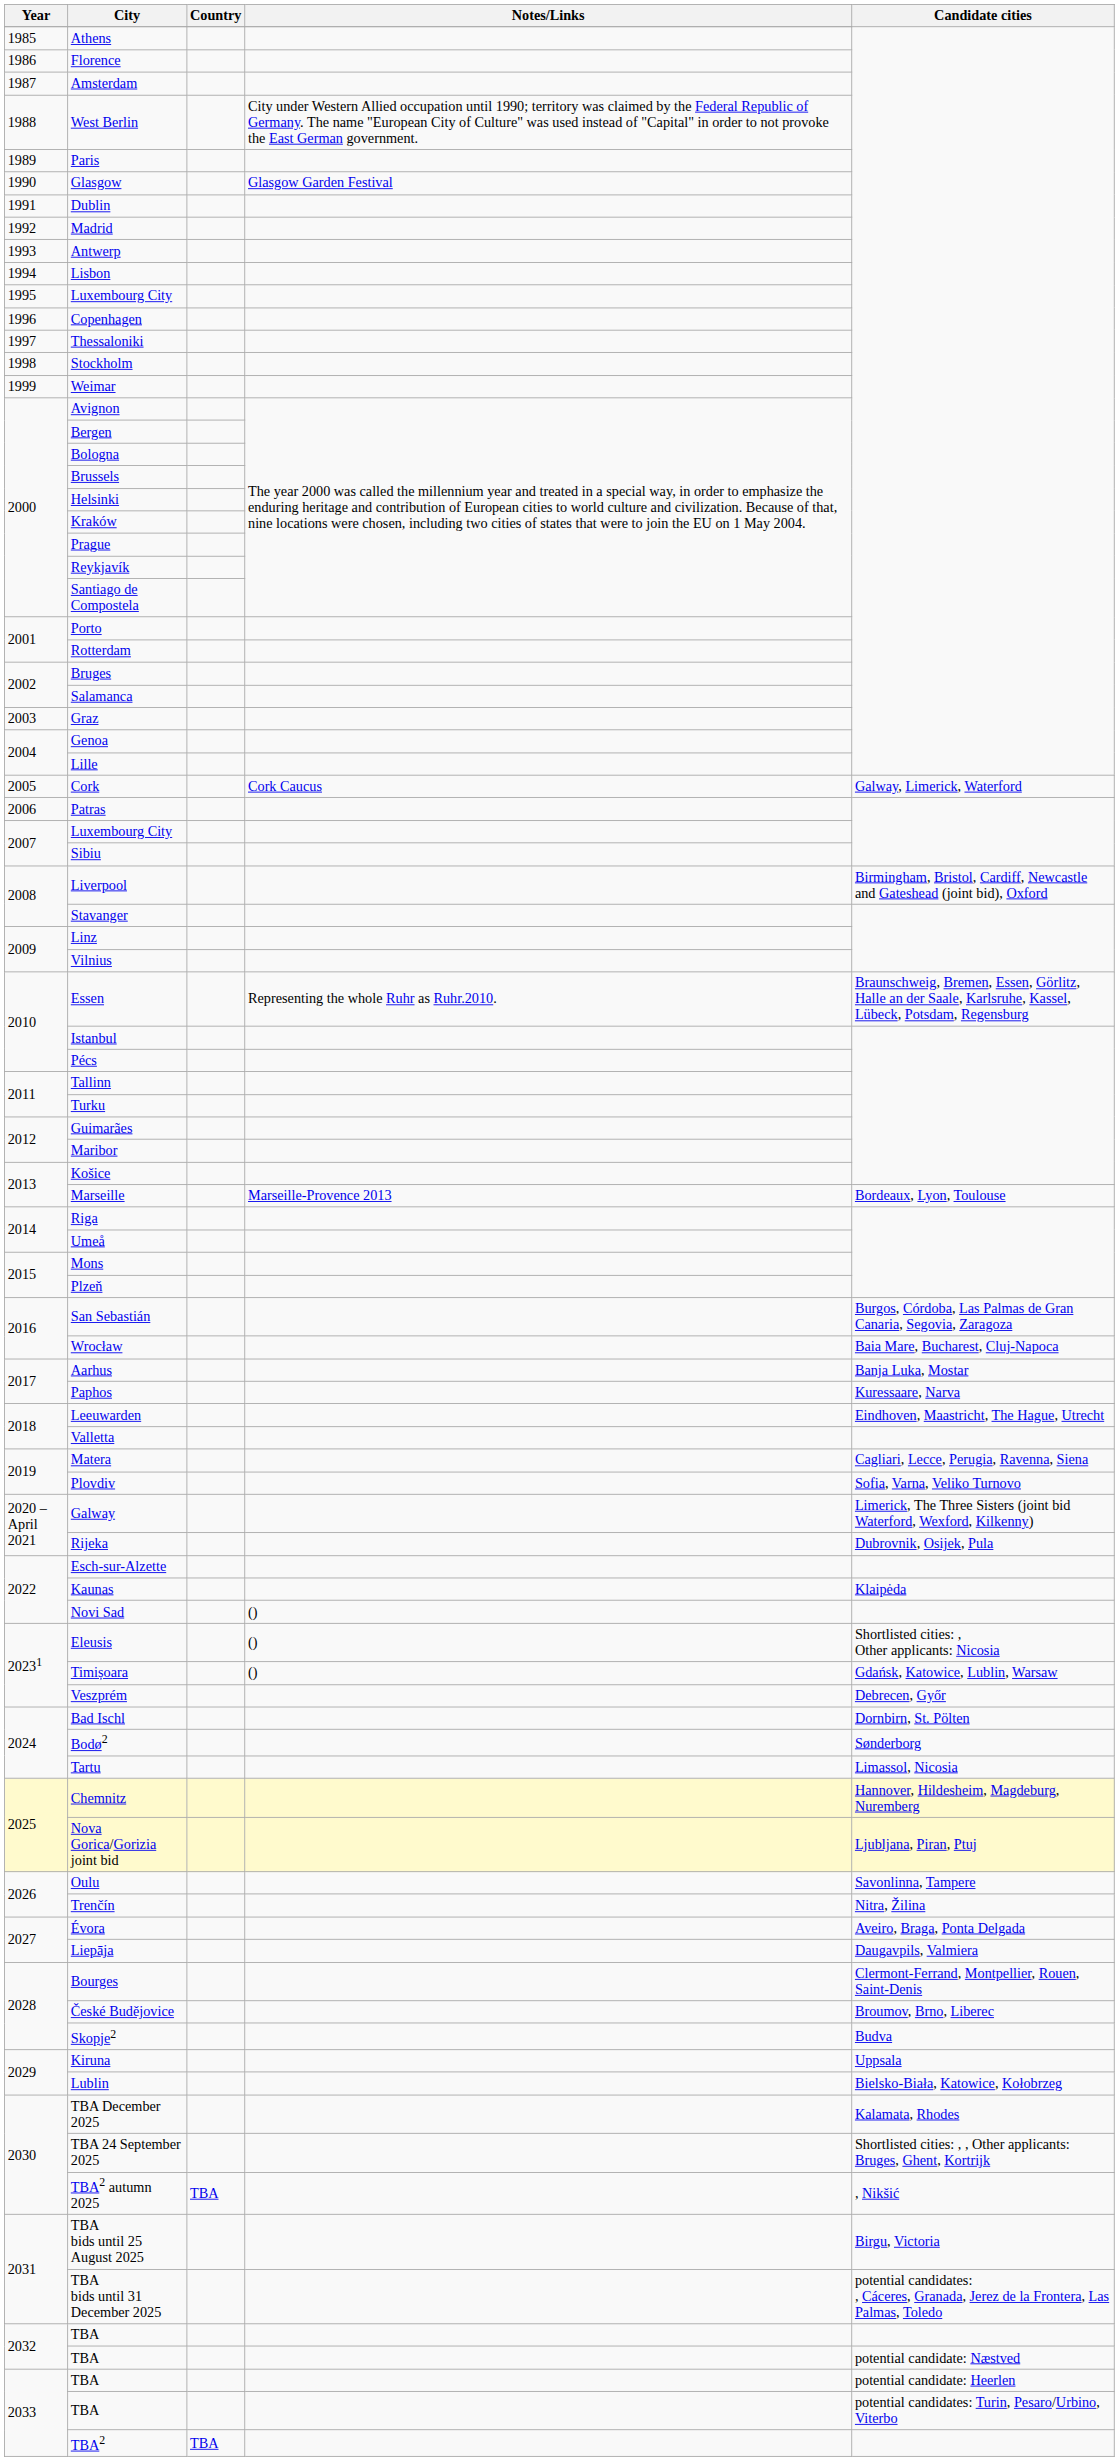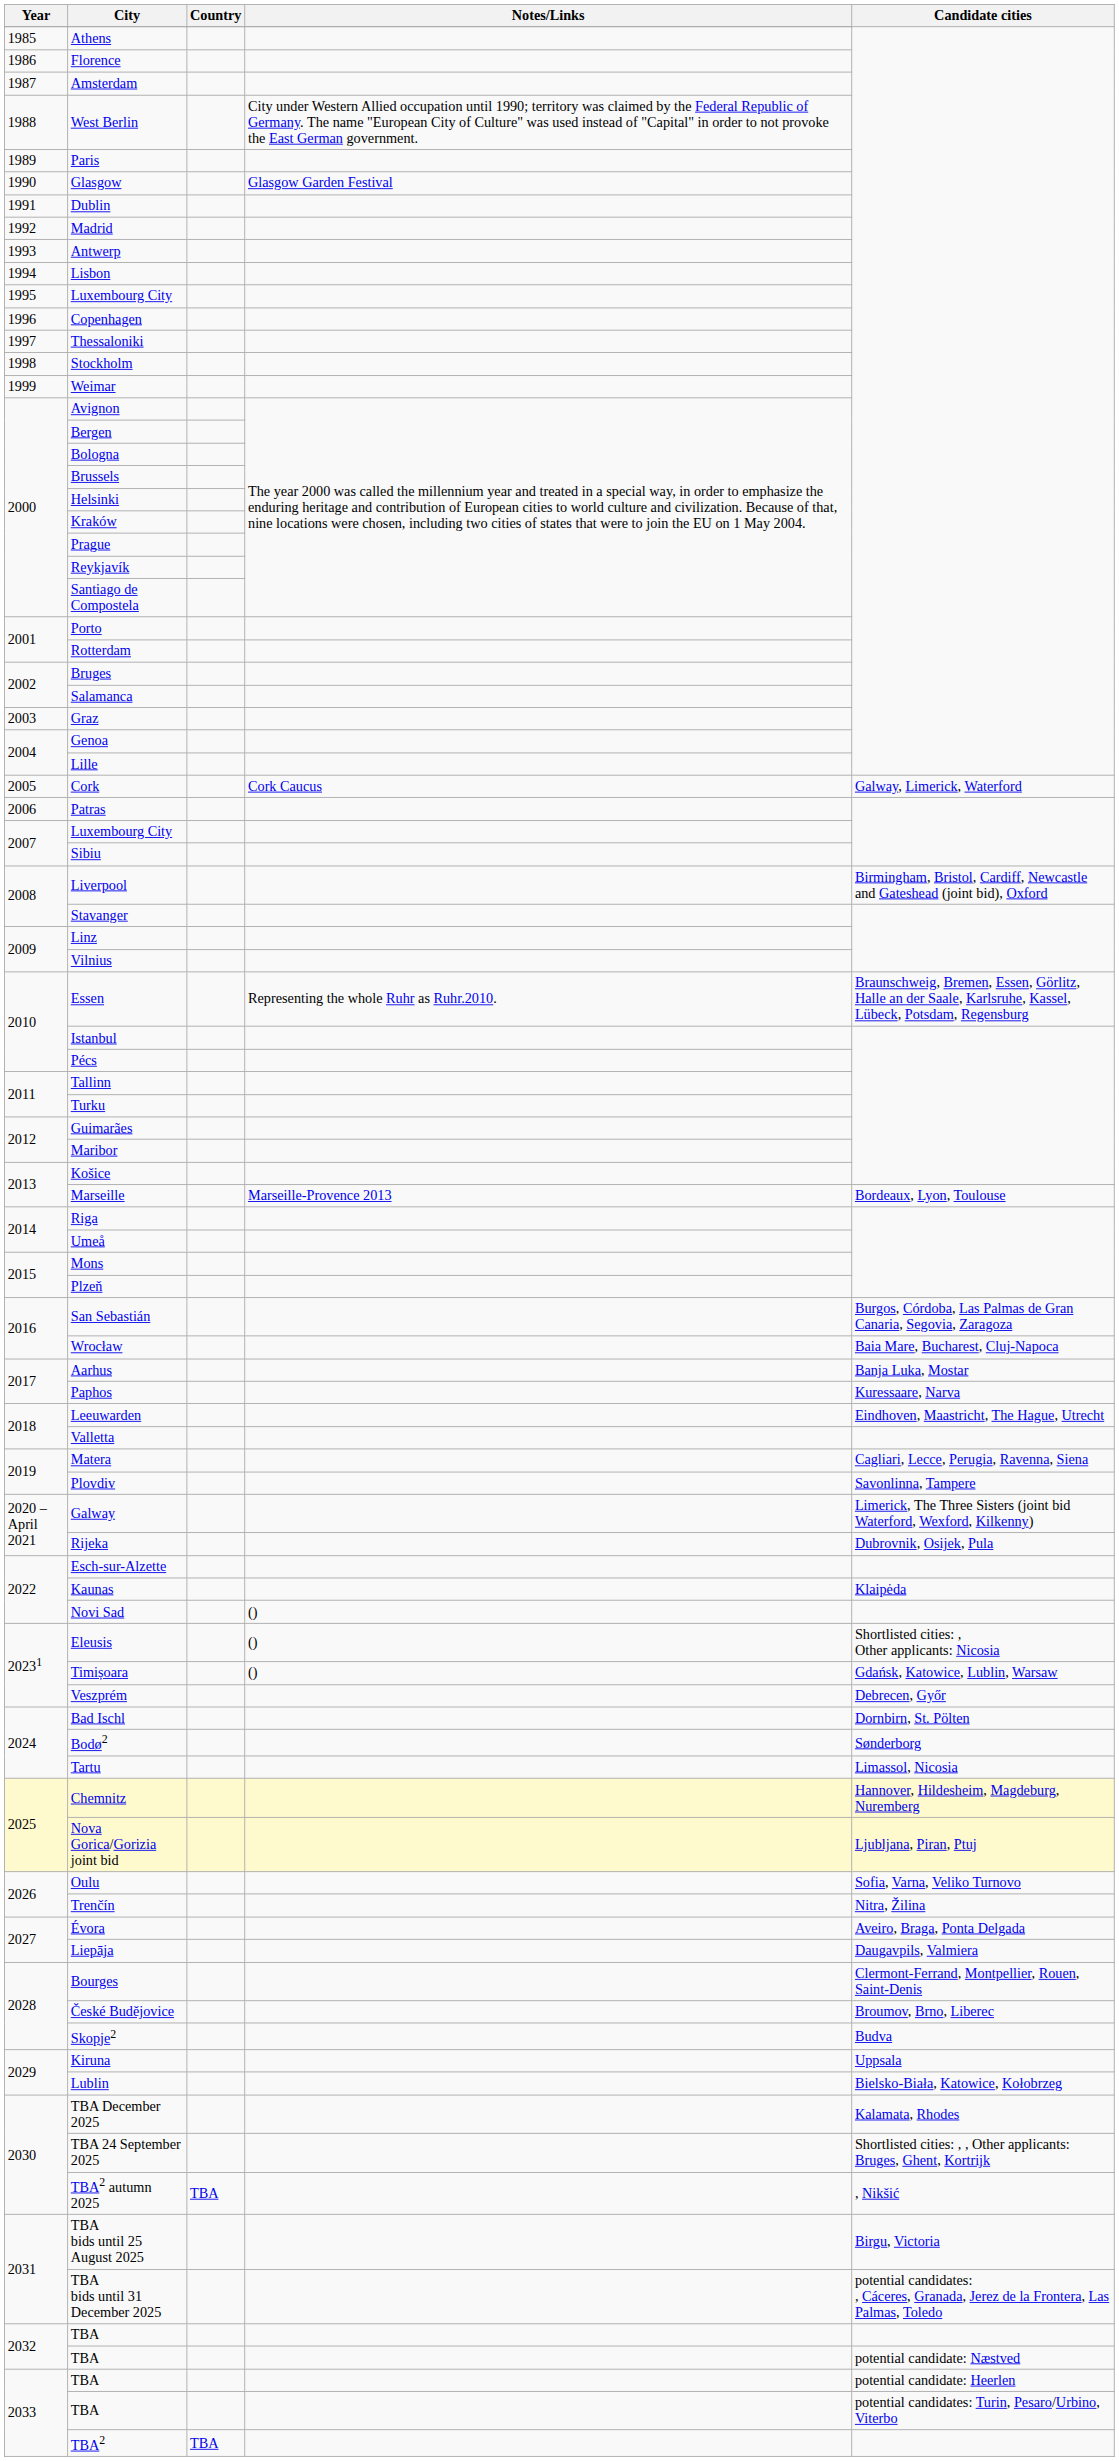Plovdiv | Candidate cities: Sofia, Varna, Veliko Turnovo -> Savonlinna, Tampere
Oulu | Candidate cities: Savonlinna, Tampere -> Sofia, Varna, Veliko Turnovo
